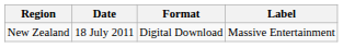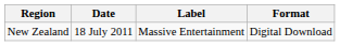columns swapped: Format <-> Label
